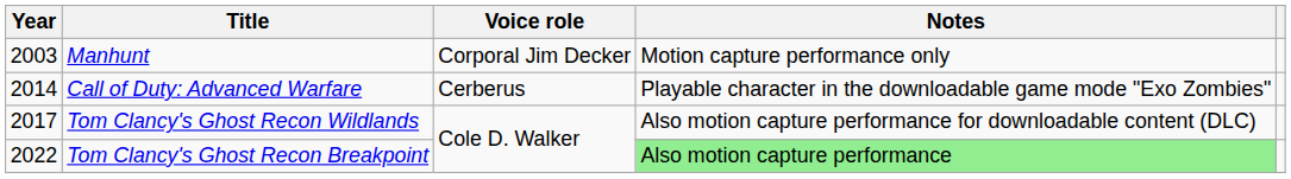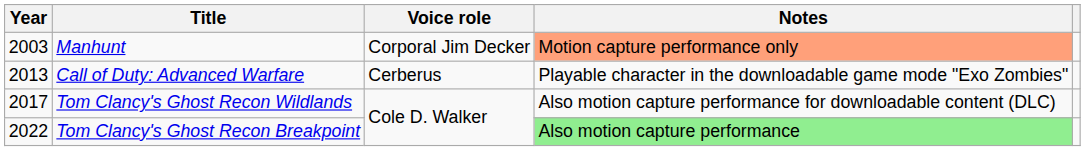Manhunt | Notes: no background -> lightsalmon background
Call of Duty: Advanced Warfare | Year: 2014 -> 2013
